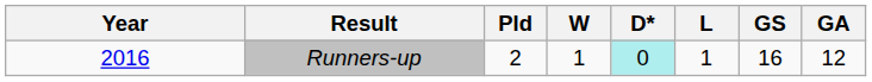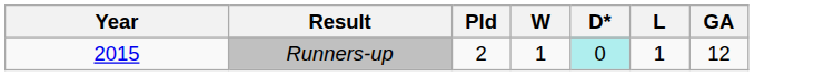- column: GS | 16
Runners-up | Year: 2016 -> 2015
